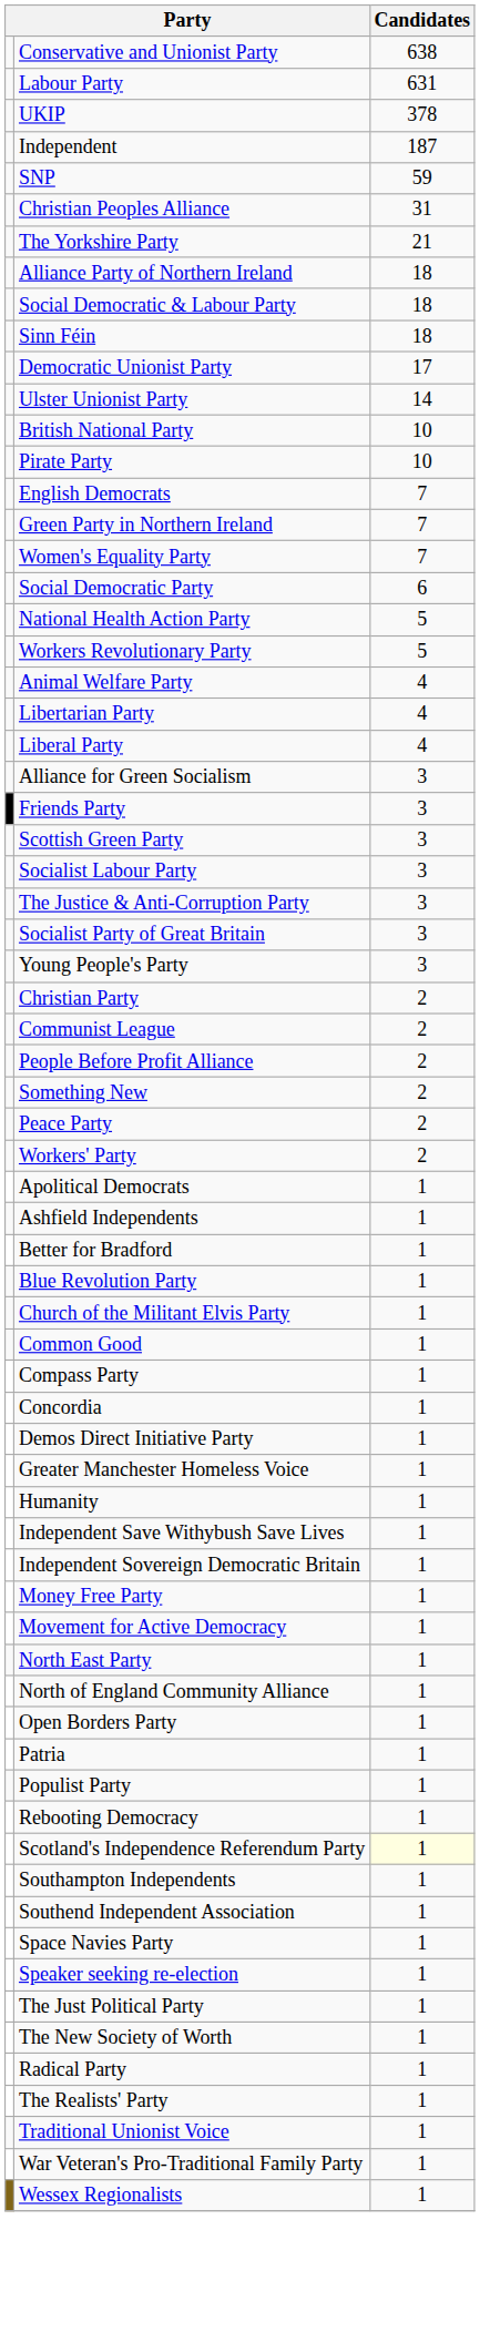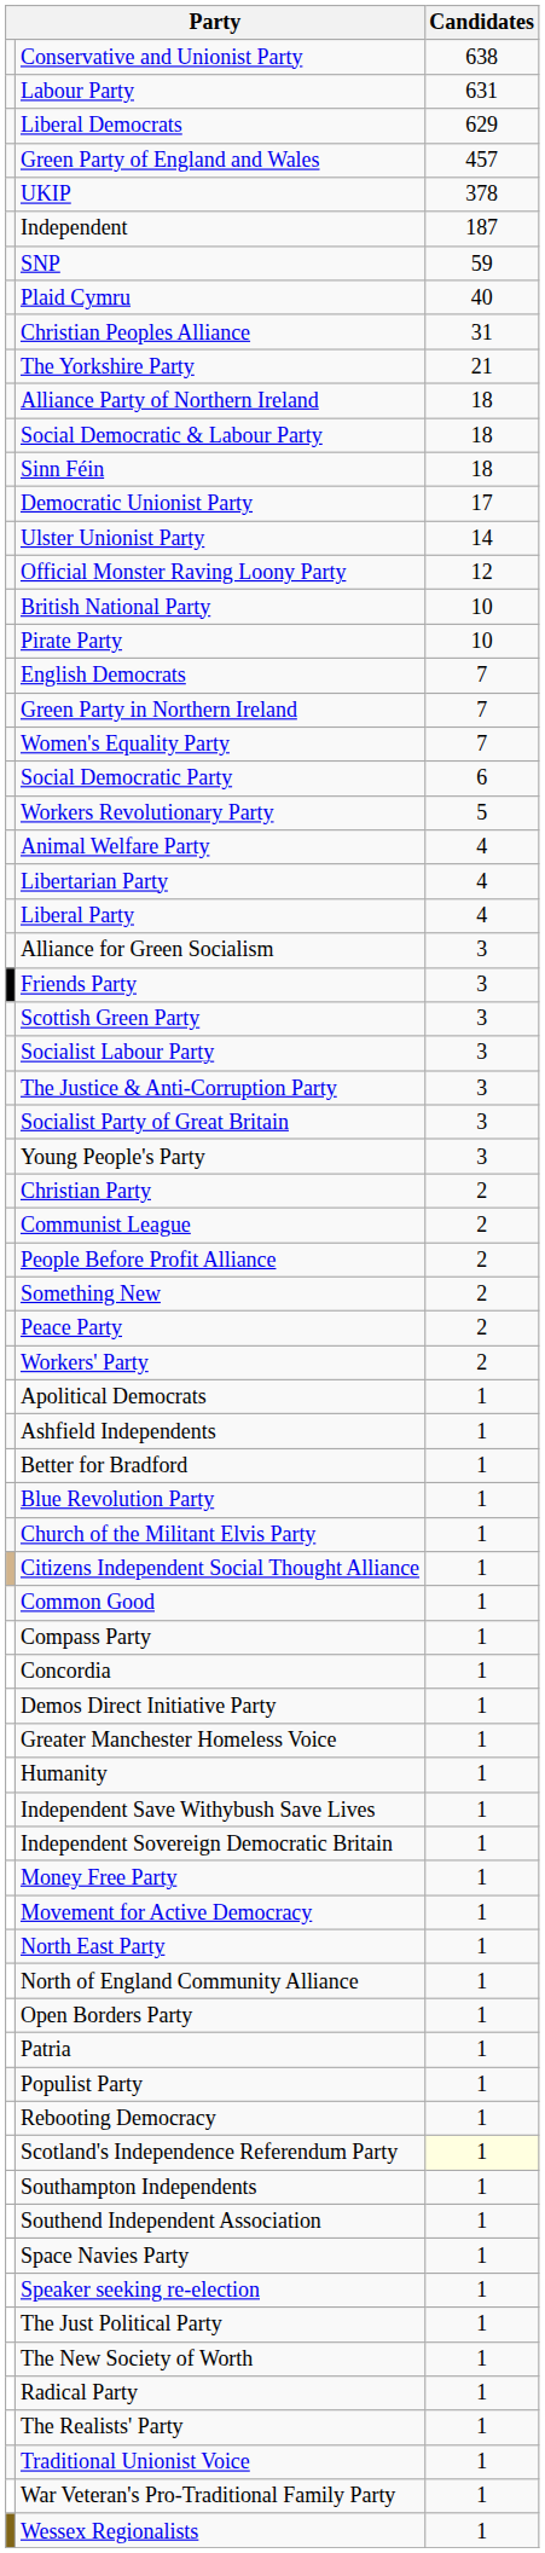+ row: Liberal Democrats | 629
+ row: Green Party of England and Wales | 457
+ row: Plaid Cymru | 40
+ row: Official Monster Raving Loony Party | 12
- row: National Health Action Party | 5
+ row: Citizens Independent Social Thought Alliance | 1
